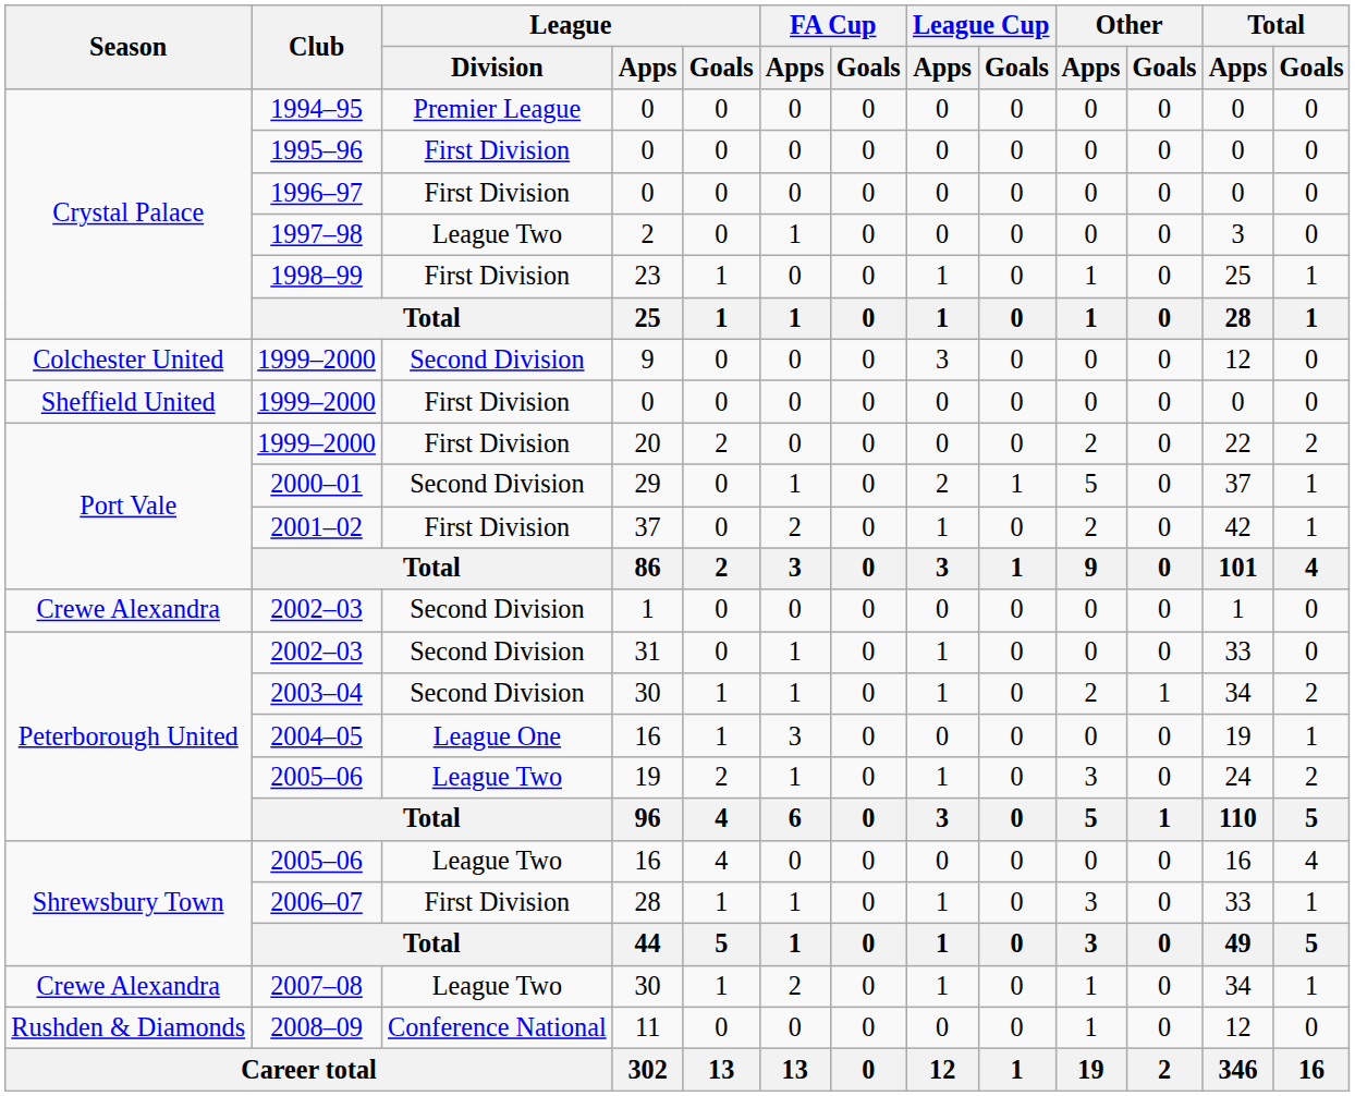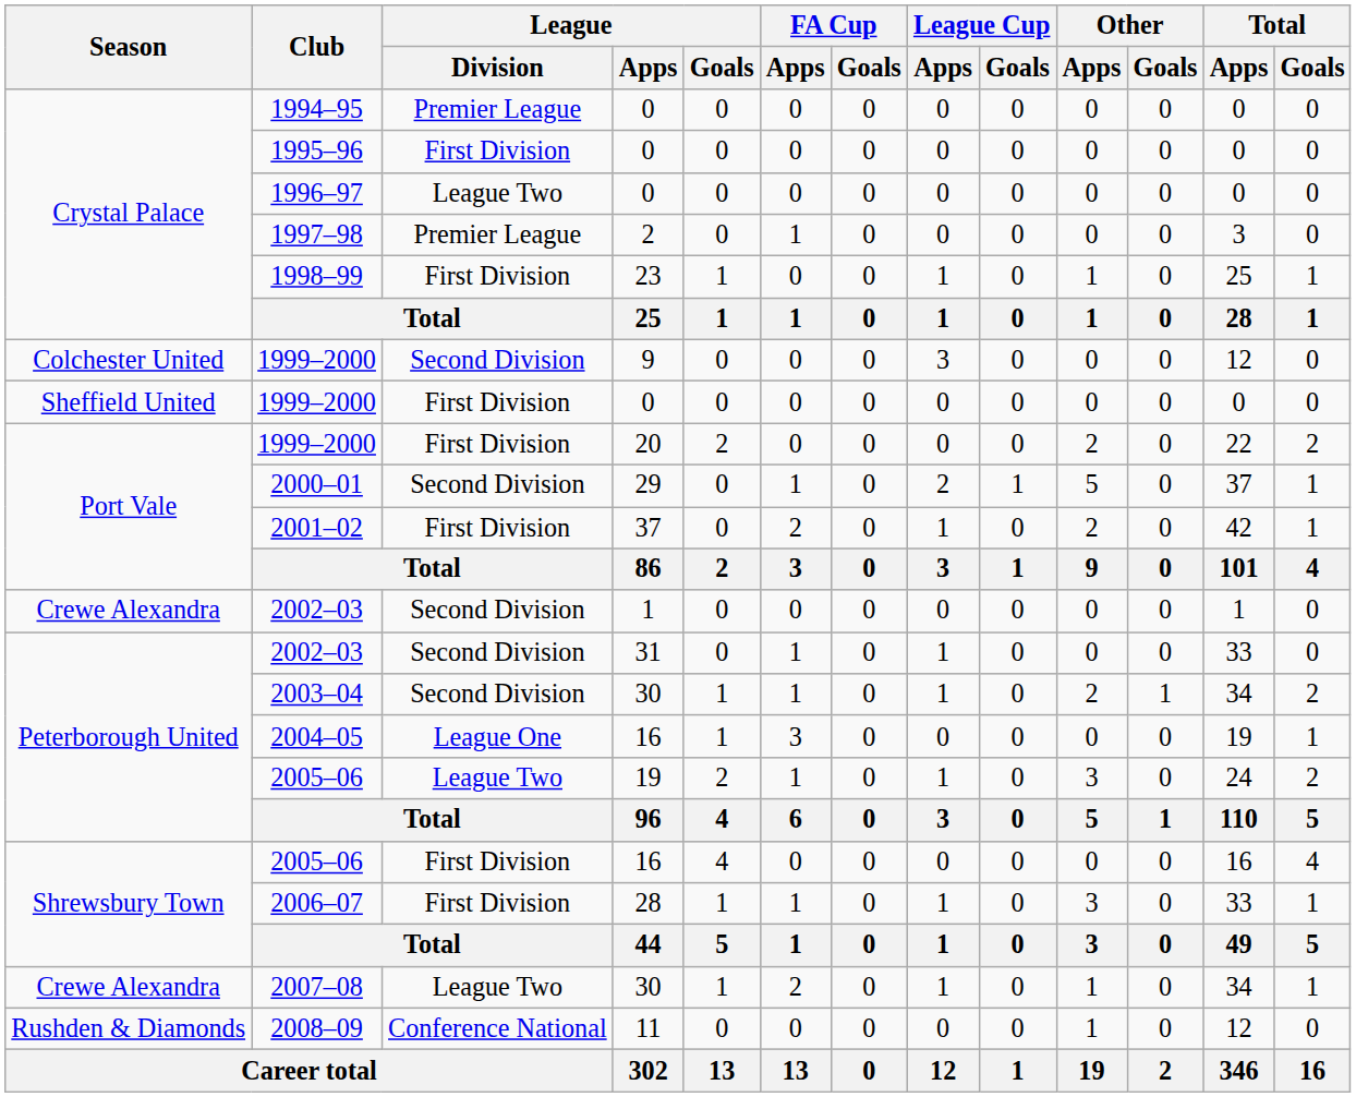1996–97 | League / Division: First Division -> League Two
1997–98 | League / Division: League Two -> Premier League
2005–06 / 16 | League / Division: League Two -> First Division
